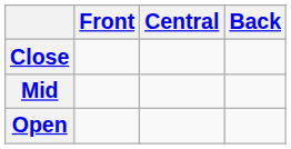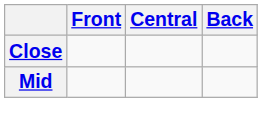- row: Open
